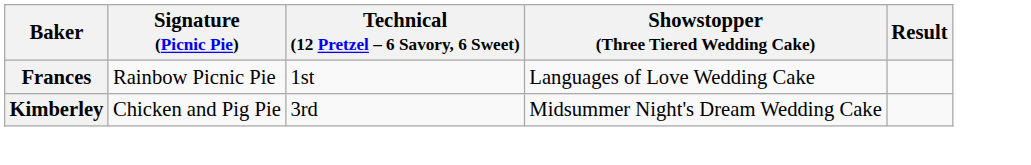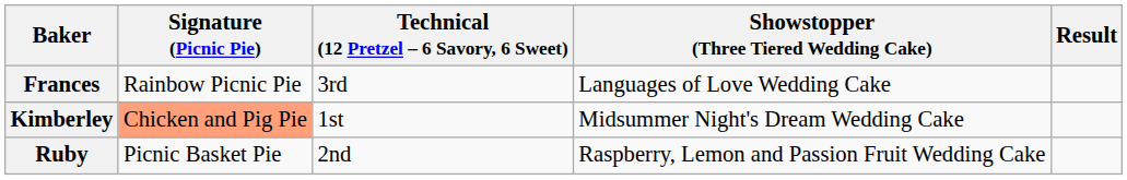Frances | Technical (12 Pretzel – 6 Savory, 6 Sweet): 1st -> 3rd
Kimberley | Signature (Picnic Pie): no background -> lightsalmon background
Kimberley | Technical (12 Pretzel – 6 Savory, 6 Sweet): 3rd -> 1st
+ row: Ruby | Picnic Basket Pie | 2nd | Raspberry, Lemon and Passion Fruit Wedding Cake
